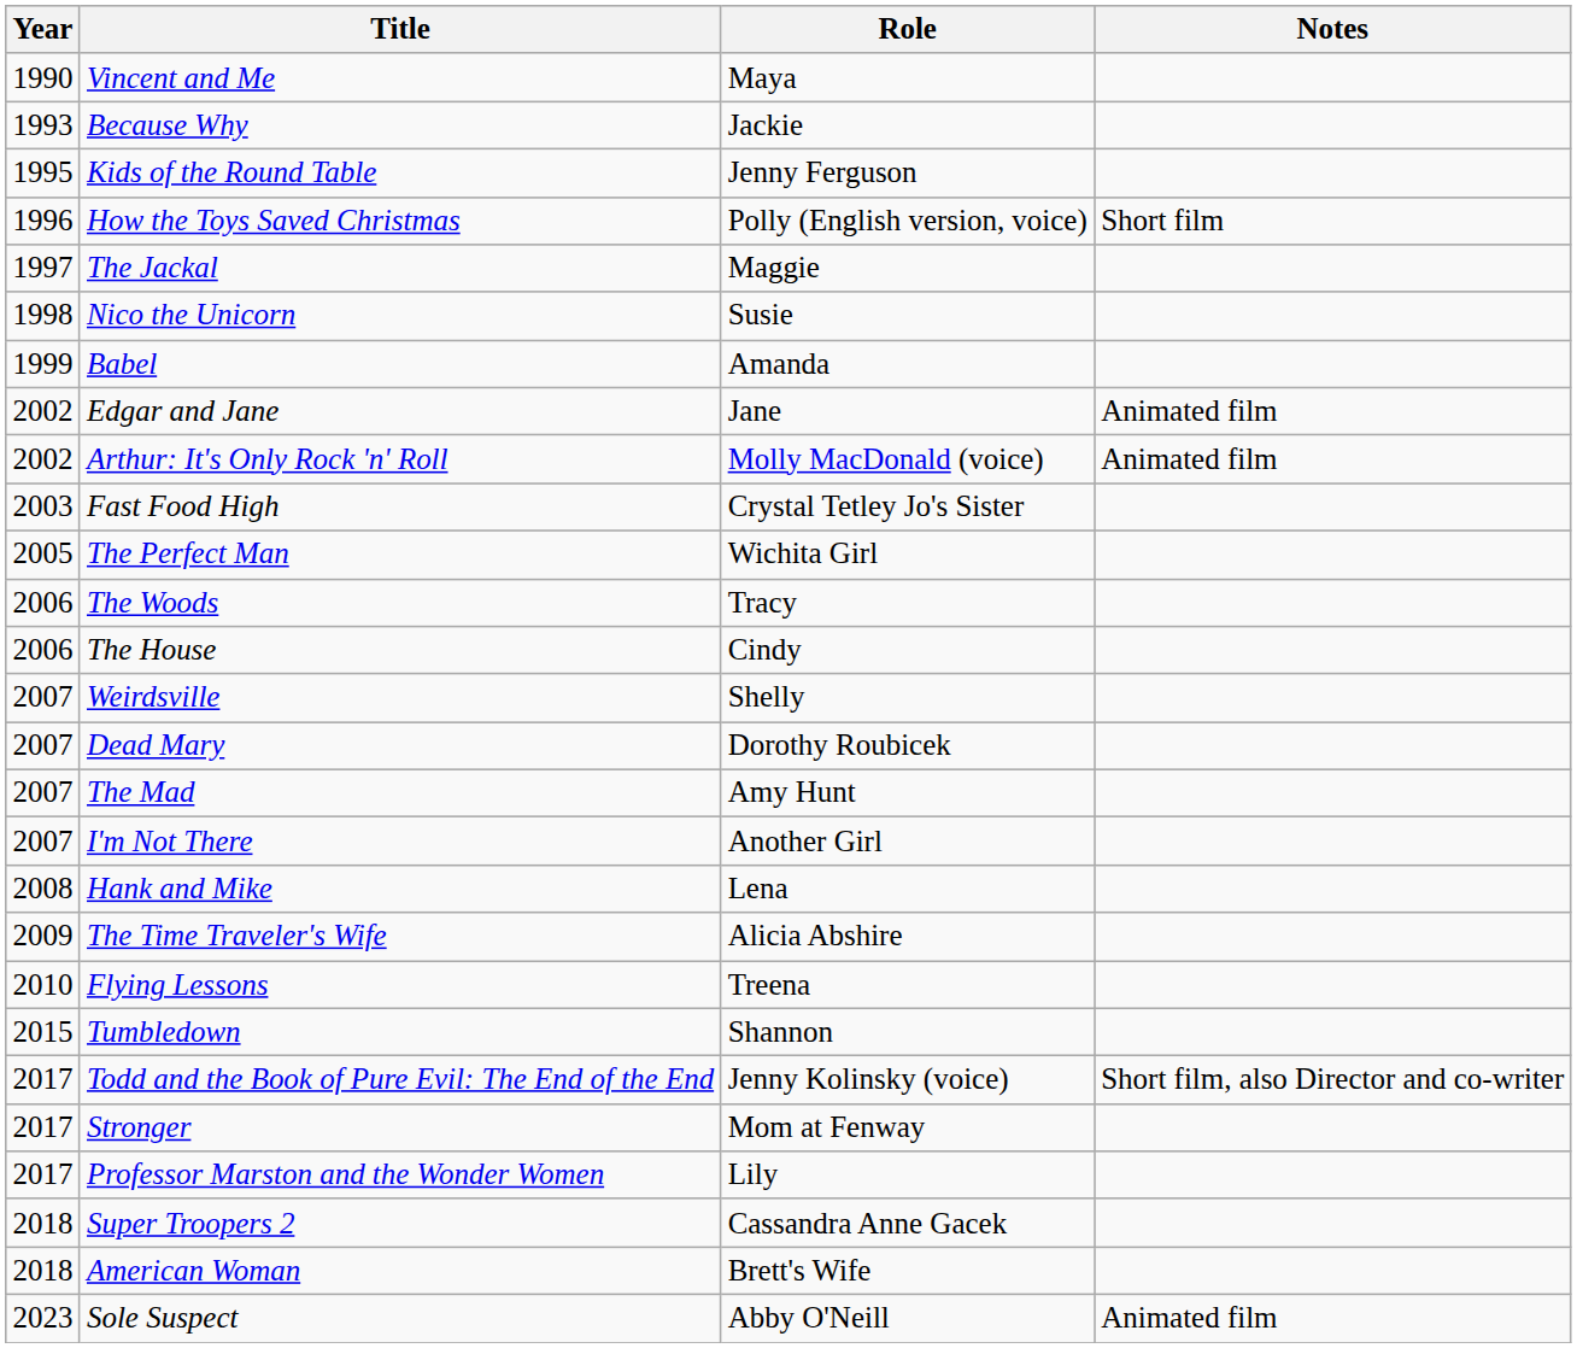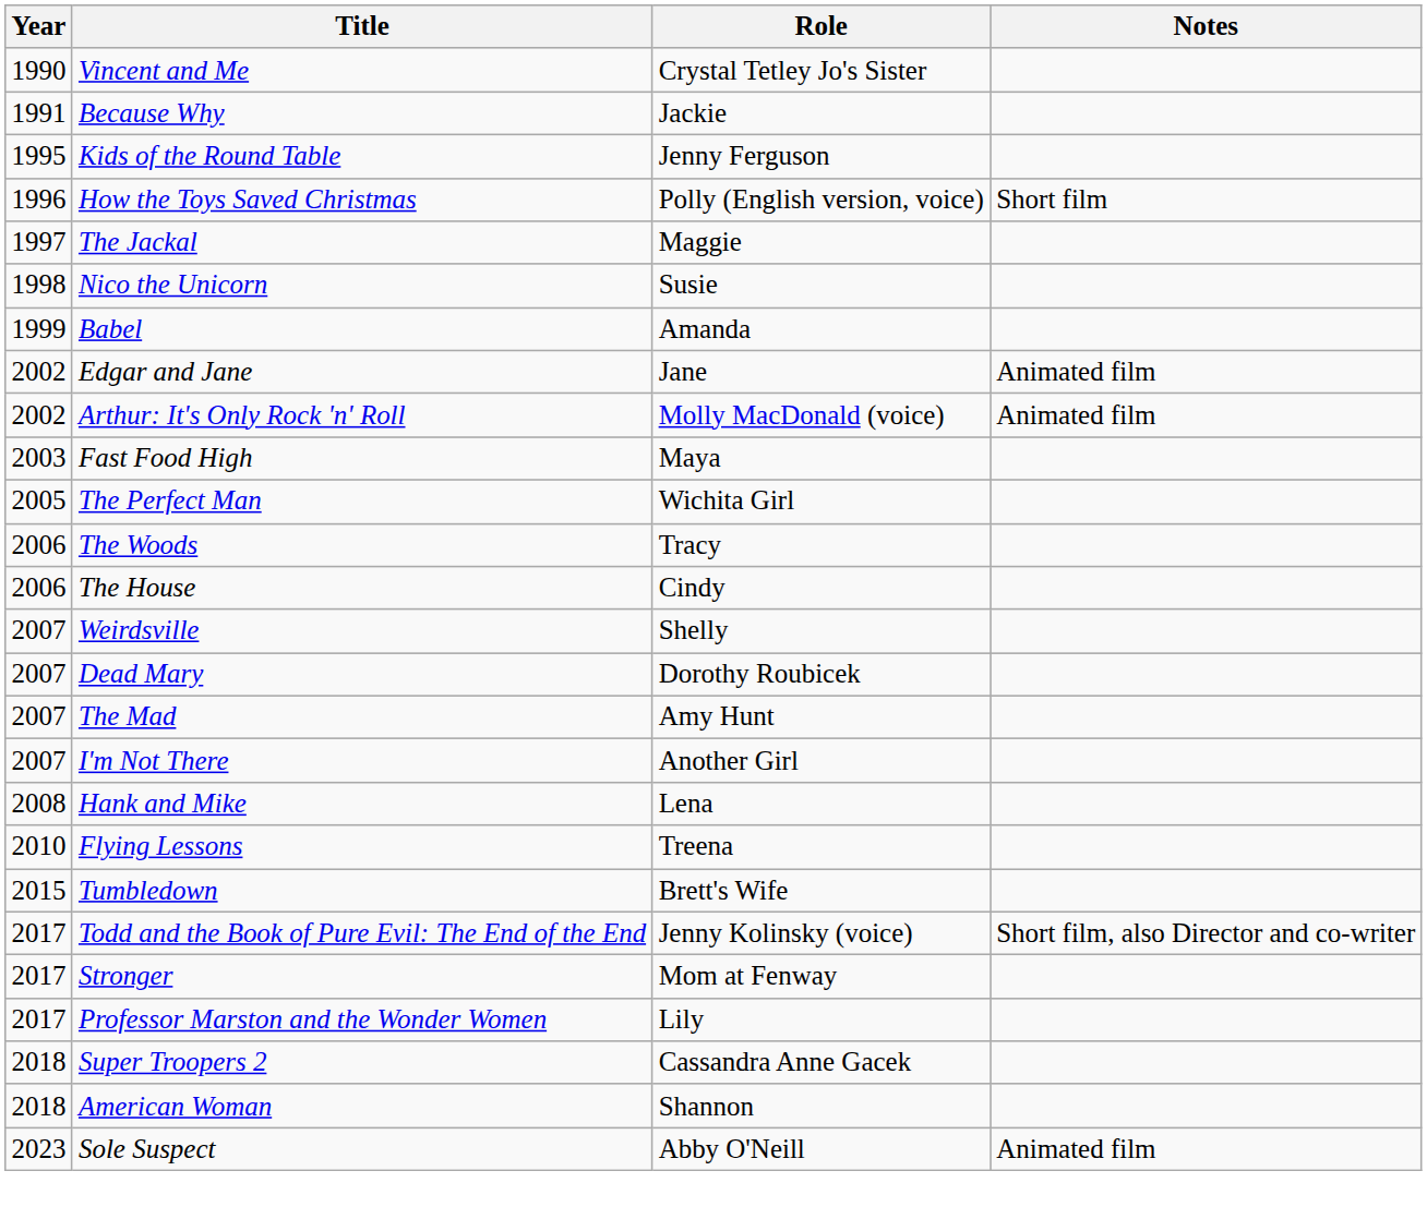Vincent and Me | Role: Maya -> Crystal Tetley Jo's Sister
Because Why | Year: 1993 -> 1991
Fast Food High | Role: Crystal Tetley Jo's Sister -> Maya
- row: 2009 | The Time Traveler's Wife | Alicia Abshire
Tumbledown | Role: Shannon -> Brett's Wife
American Woman | Role: Brett's Wife -> Shannon
